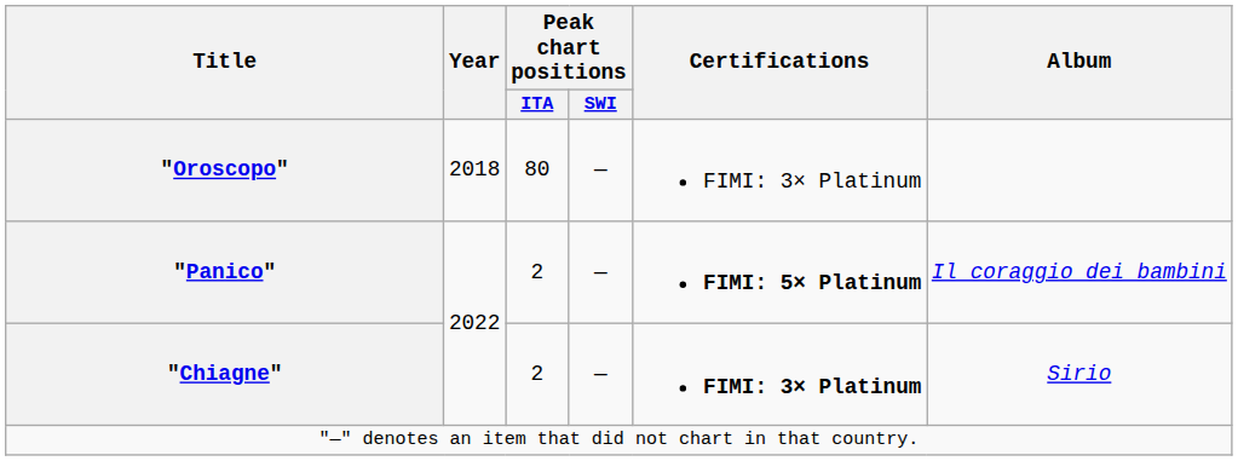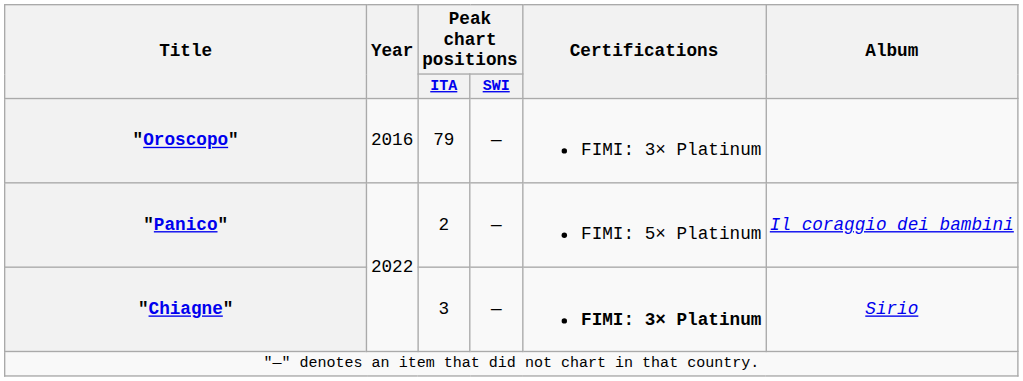"Oroscopo" | Year: 2018 -> 2016
"Oroscopo" | Peak chart positions / ITA: 80 -> 79
"Panico" | Certifications: bold -> normal
"Chiagne" | Peak chart positions / ITA: 2 -> 3
